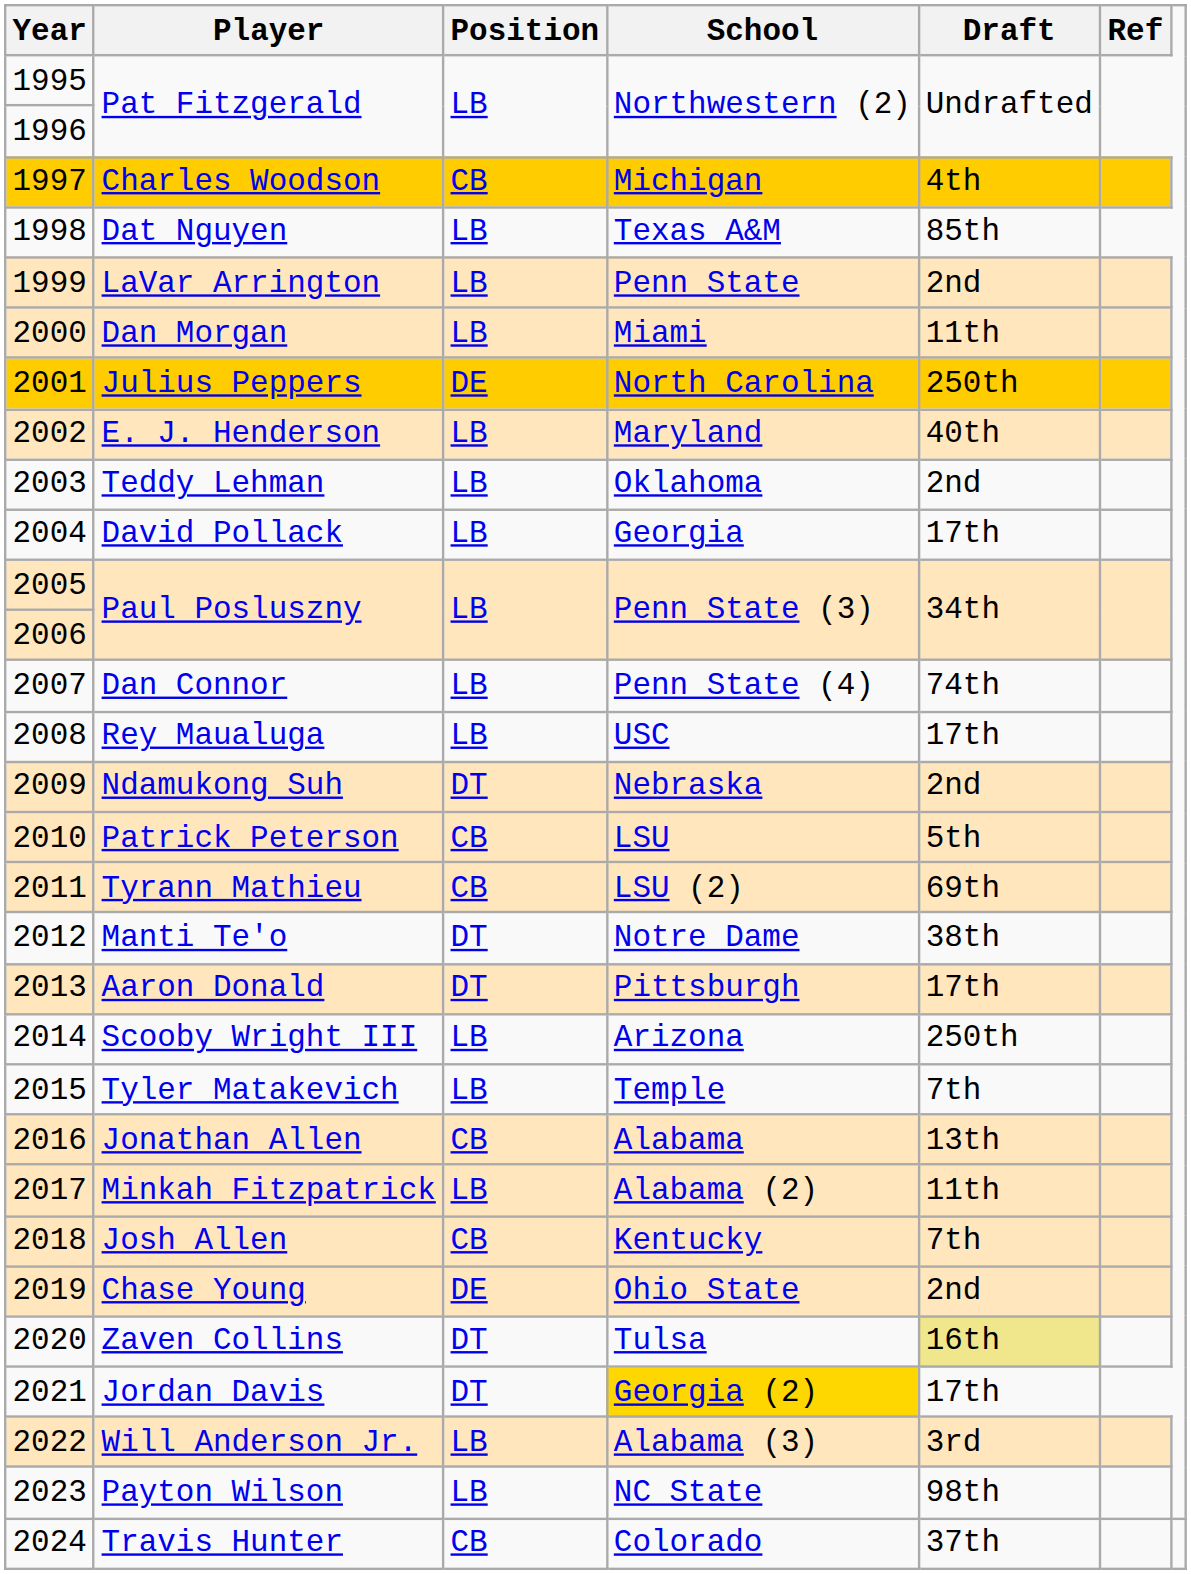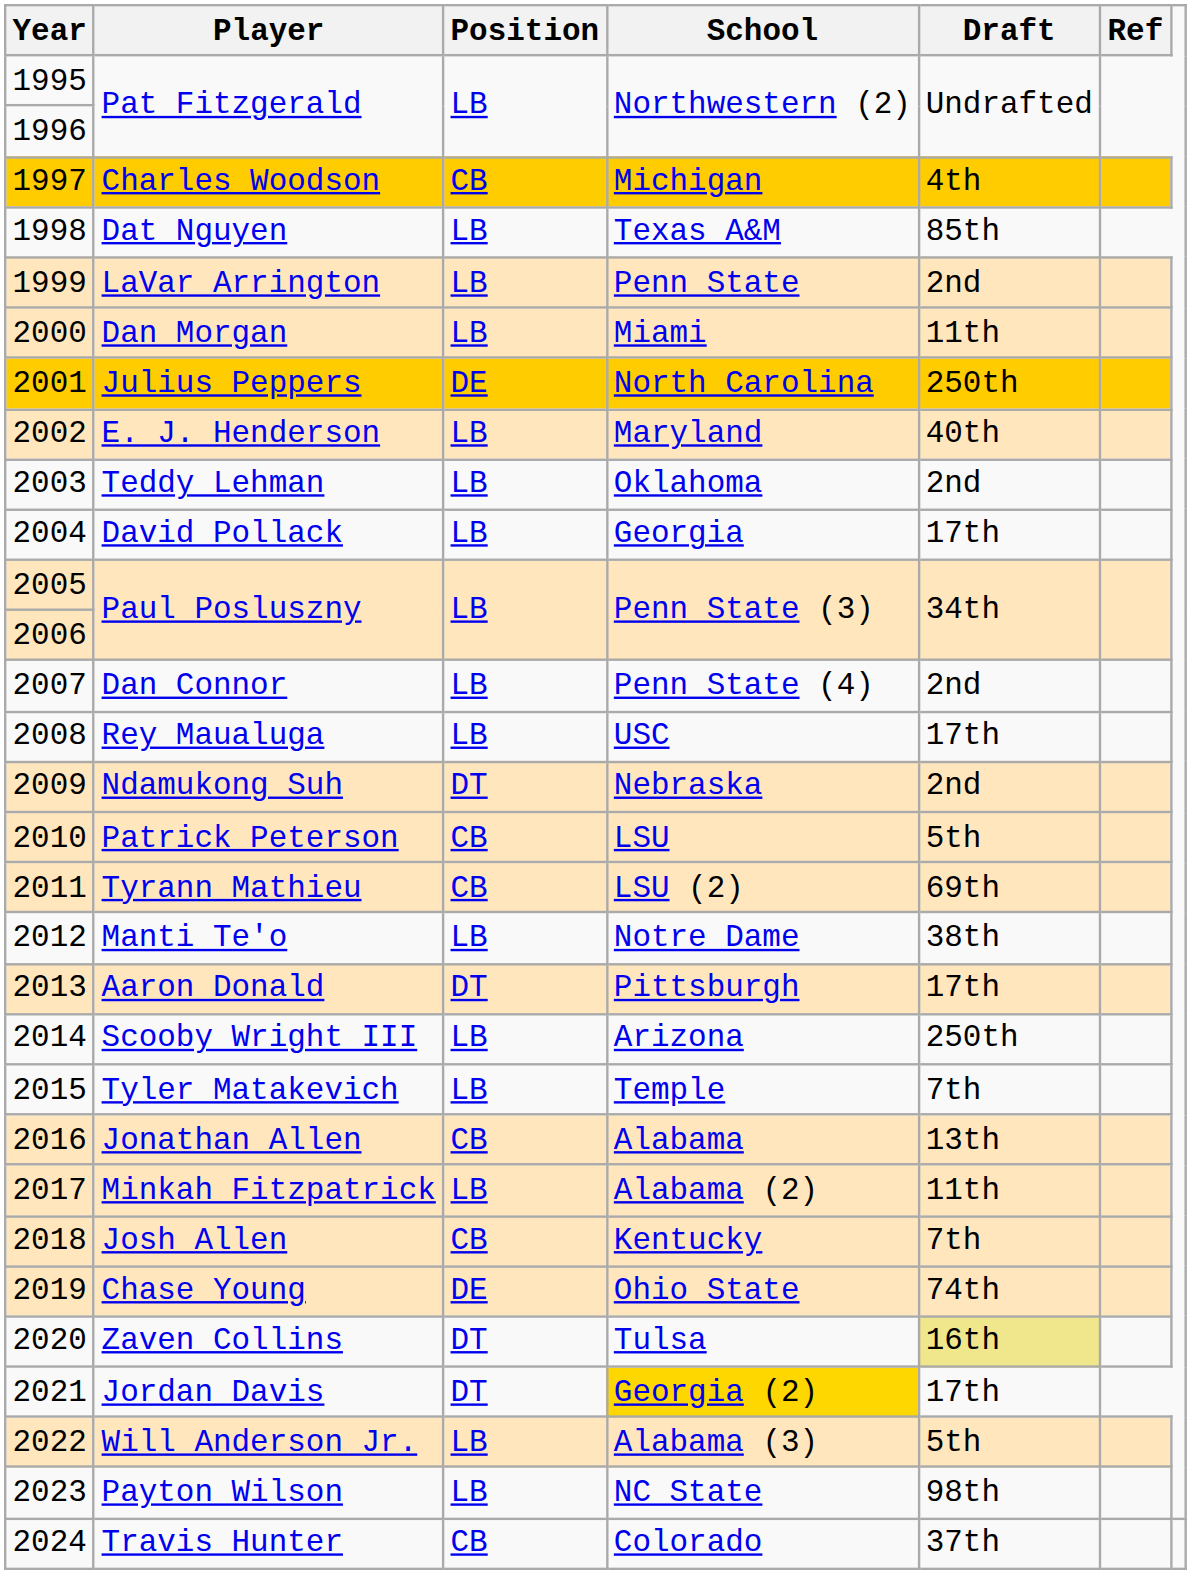Dan Connor | Draft: 74th -> 2nd
Manti Te'o | Position: DT -> LB
Chase Young | Draft: 2nd -> 74th
Will Anderson Jr. | Draft: 3rd -> 5th
